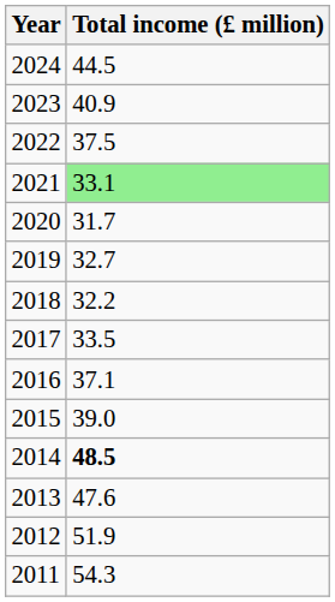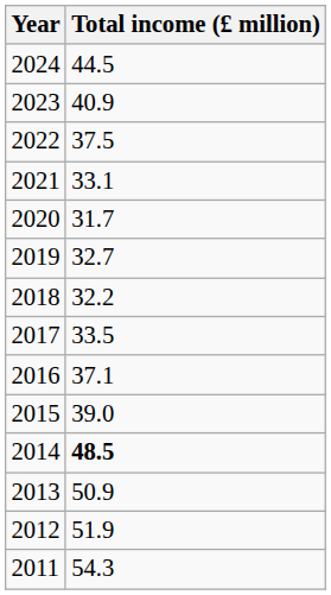2021 | Total income (£ million): lightgreen background -> no background
2013 | Total income (£ million): 47.6 -> 50.9
